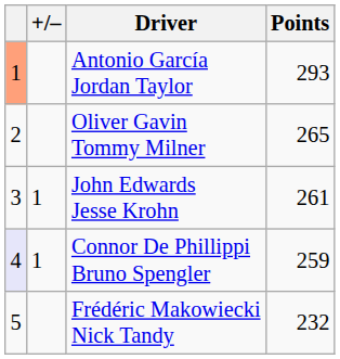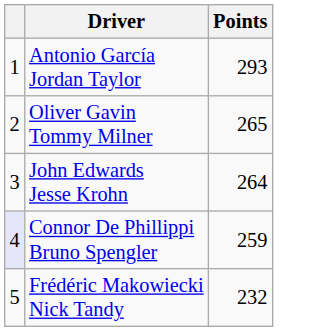- column: +/– | 1 | 1
Antonio García Jordan Taylor | column 1: lightsalmon background -> no background
John Edwards Jesse Krohn | Points: 261 -> 264
